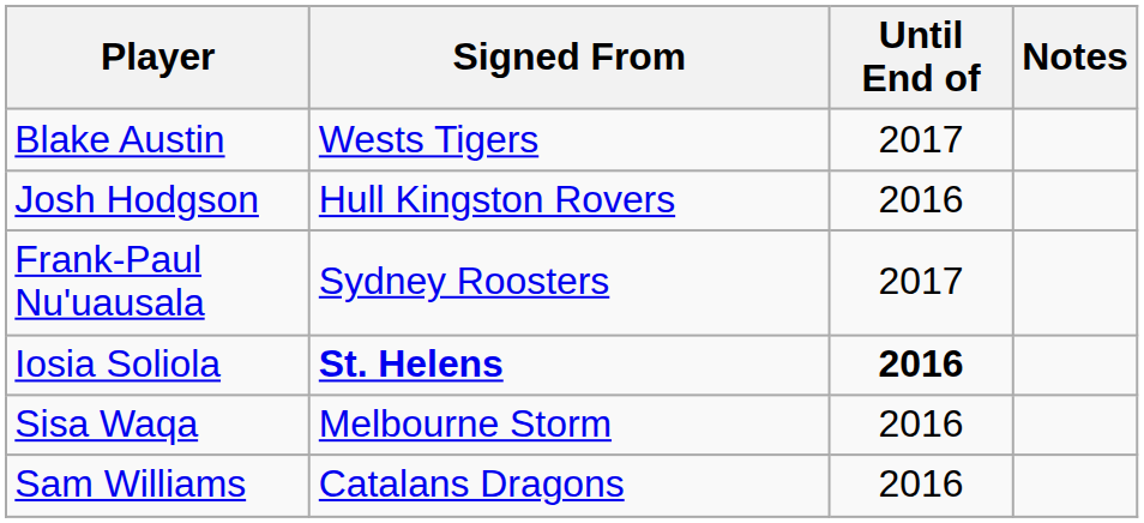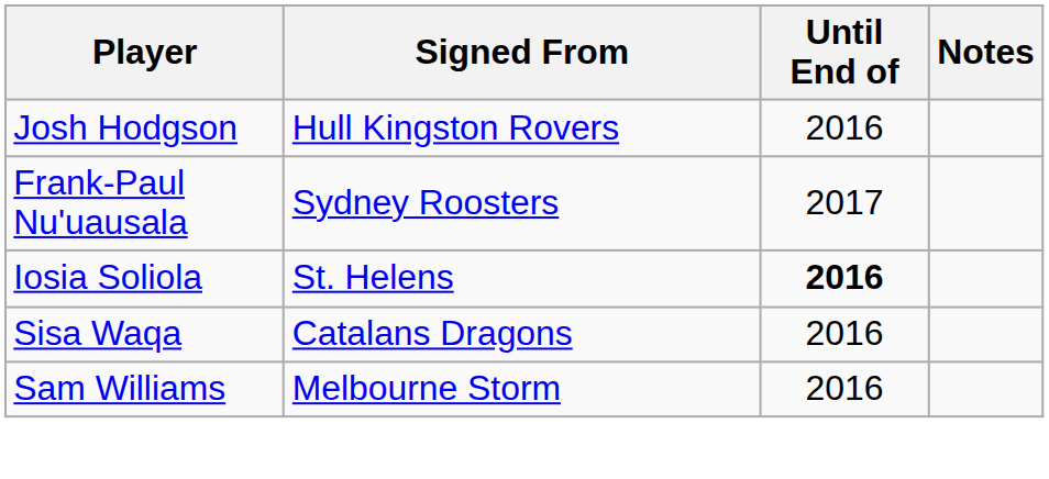- row: Blake Austin | Wests Tigers | 2017
Iosia Soliola | Signed From: bold -> normal
Sisa Waqa | Signed From: Melbourne Storm -> Catalans Dragons
Sam Williams | Signed From: Catalans Dragons -> Melbourne Storm
